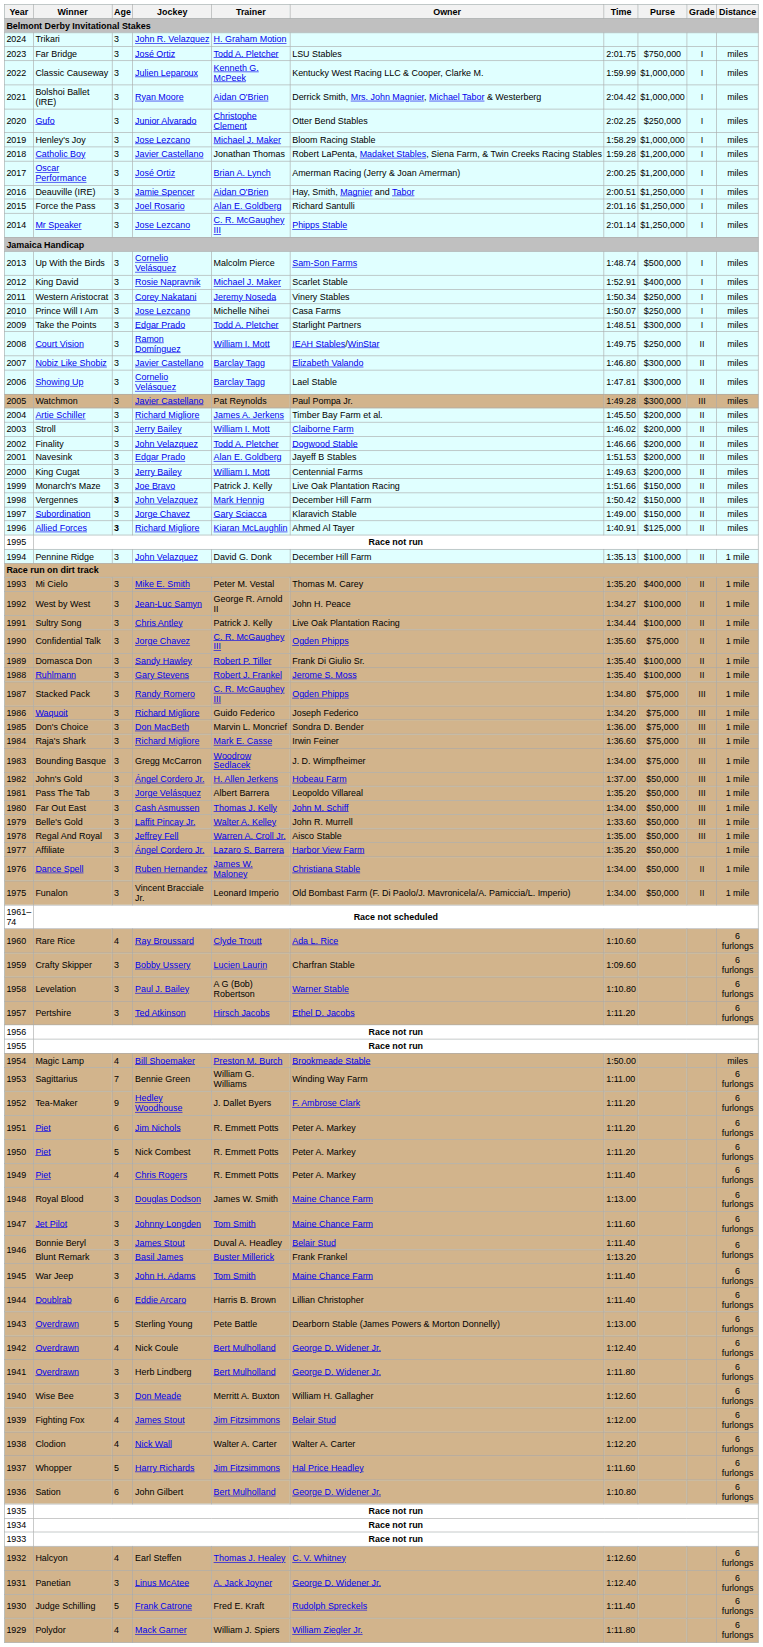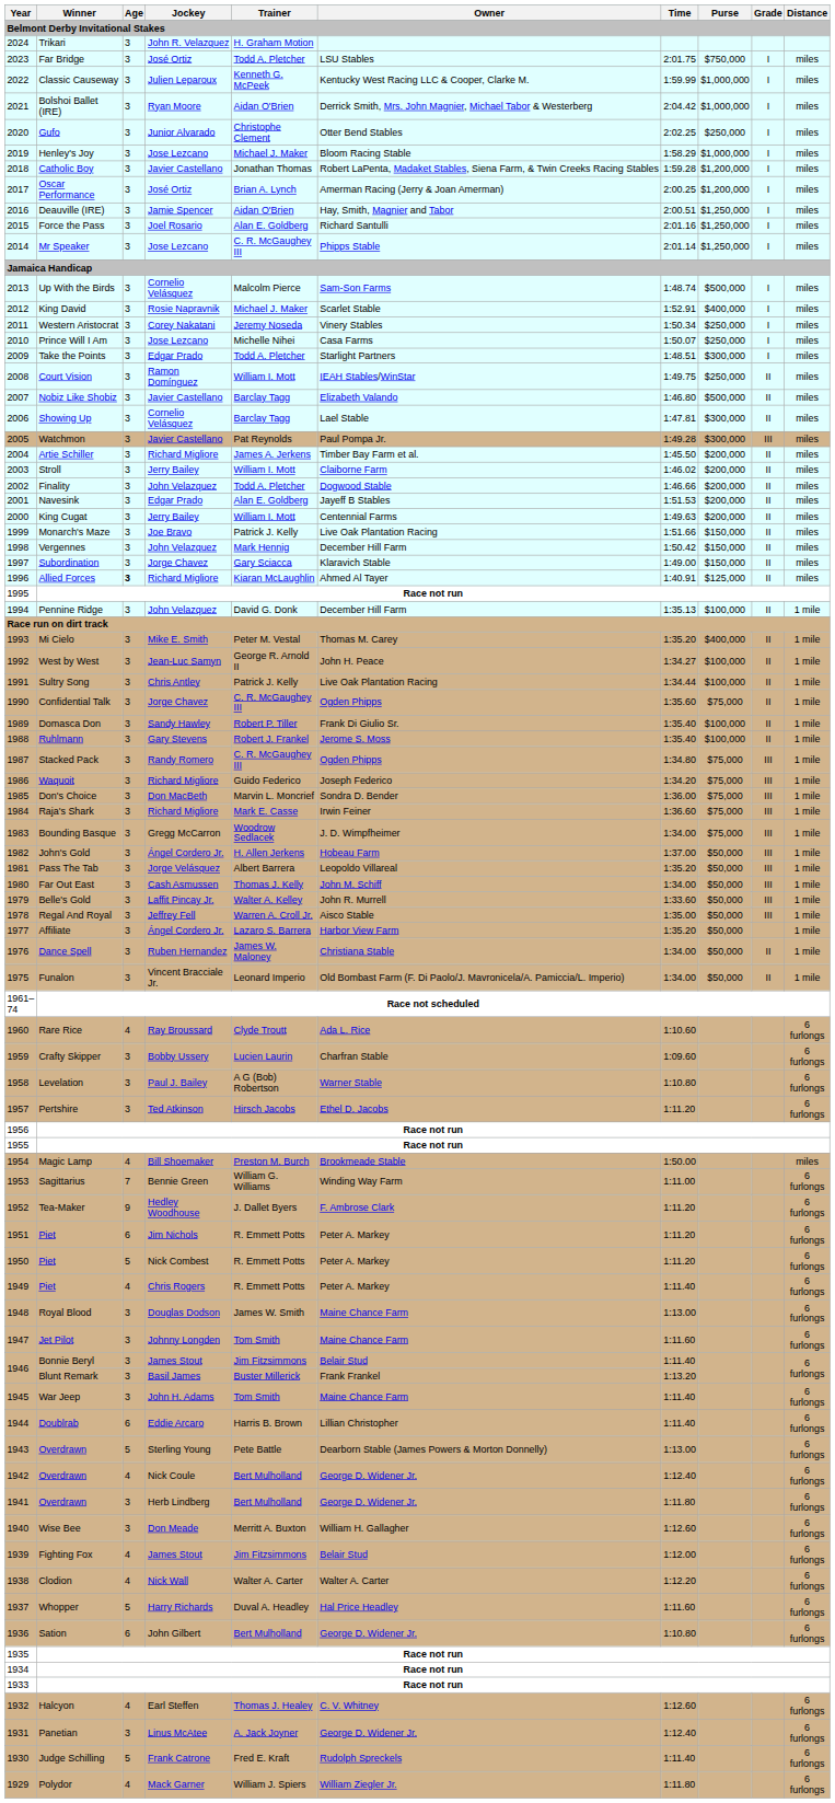2007 | Purse: $300,000 -> $500,000
1998 | Age: bold -> normal
1946 / Bonnie Beryl | Trainer: Duval A. Headley -> Jim Fitzsimmons
1937 | Trainer: Jim Fitzsimmons -> Duval A. Headley
